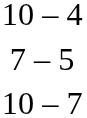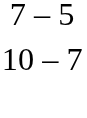- row: 10 – 4
